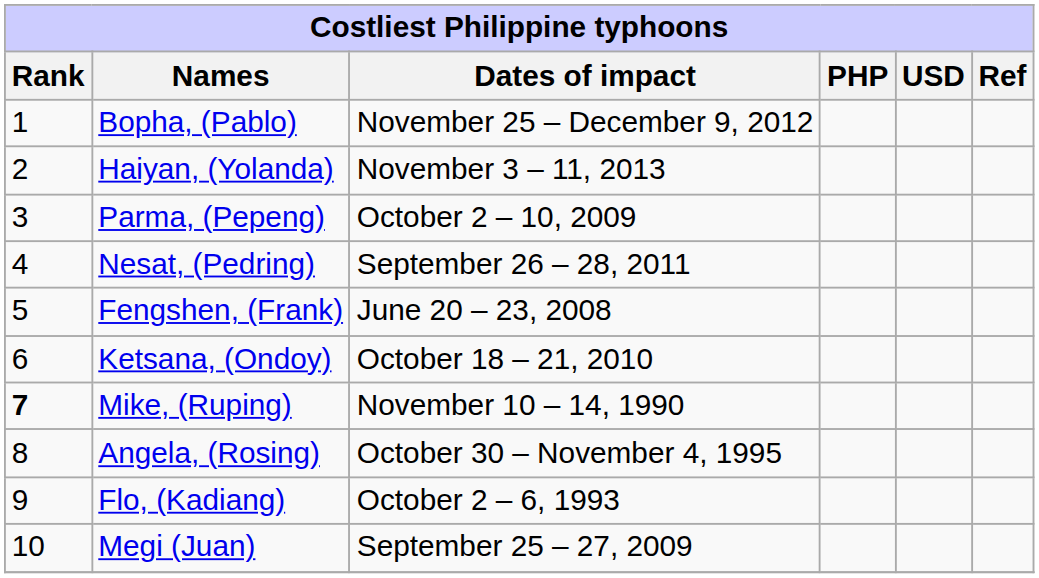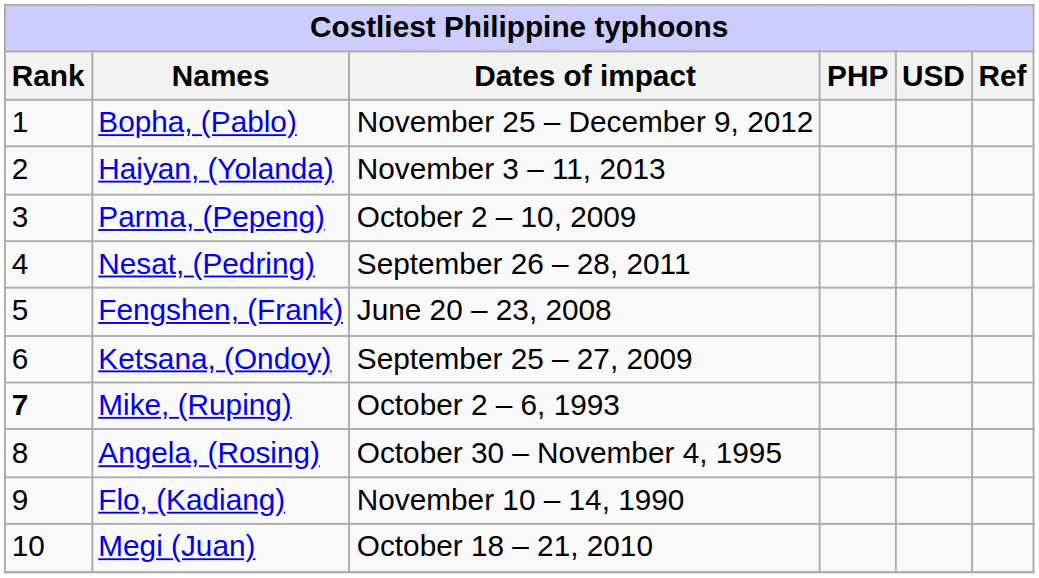Ketsana, (Ondoy) | Dates of impact: October 18 – 21, 2010 -> September 25 – 27, 2009
Mike, (Ruping) | Dates of impact: November 10 – 14, 1990 -> October 2 – 6, 1993
Flo, (Kadiang) | Dates of impact: October 2 – 6, 1993 -> November 10 – 14, 1990
Megi (Juan) | Dates of impact: September 25 – 27, 2009 -> October 18 – 21, 2010
